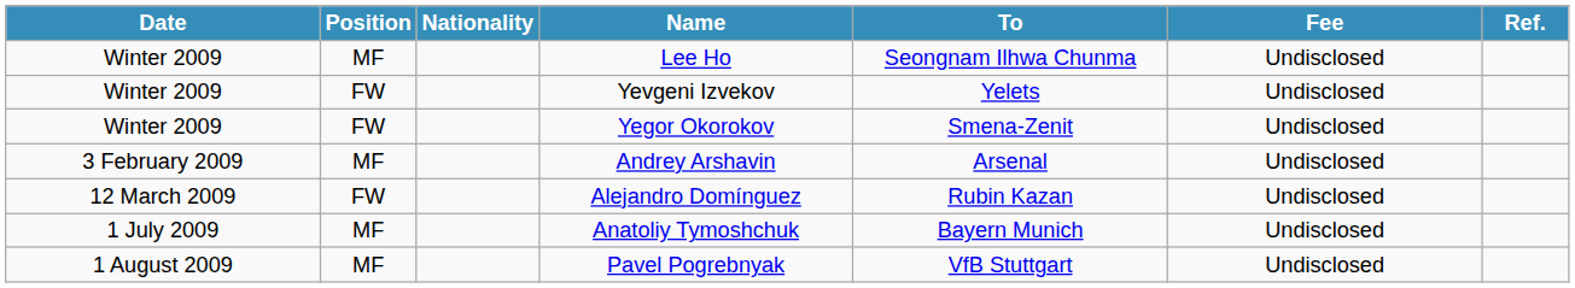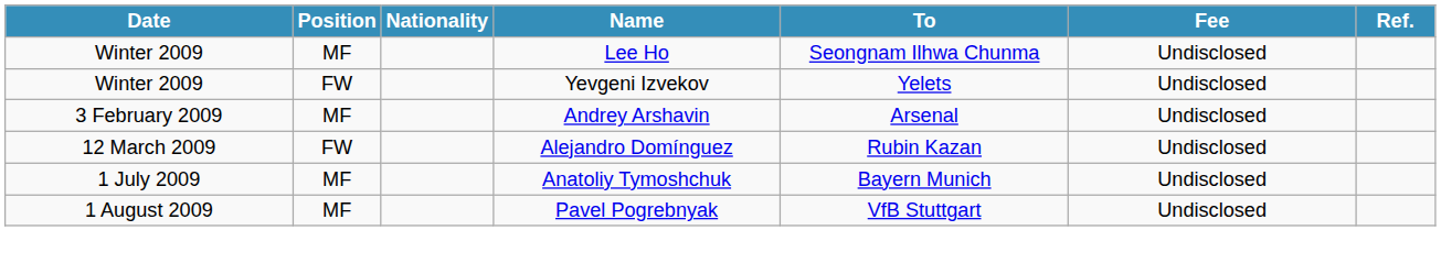- row: Winter 2009 | FW | Yegor Okorokov | Smena-Zenit | Undisclosed
